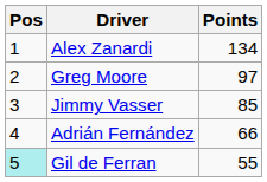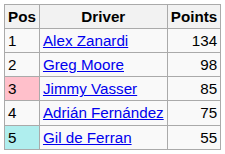Greg Moore | Points: 97 -> 98
Jimmy Vasser | Pos: no background -> pink background
Adrián Fernández | Points: 66 -> 75
